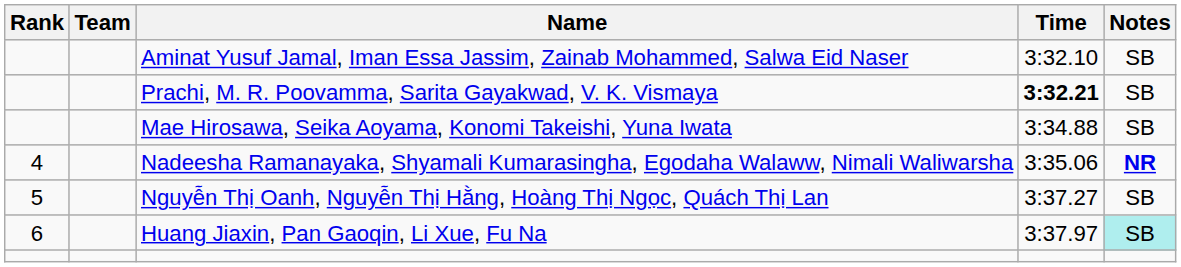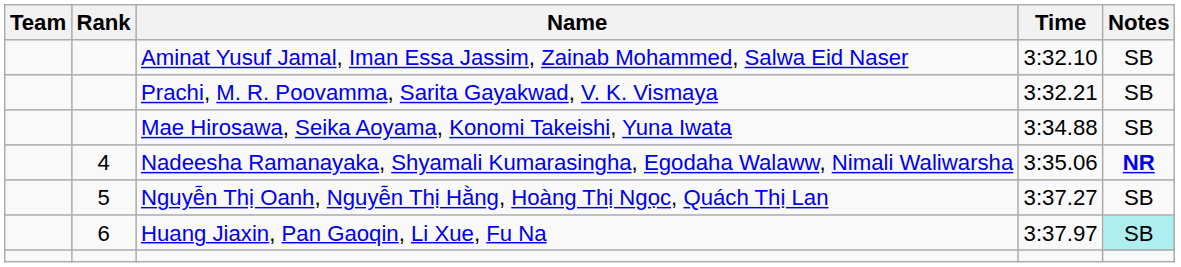columns swapped: Rank <-> Team
Prachi, M. R. Poovamma, Sarita Gayakwad, V. K. Vismaya | Time: bold -> normal
